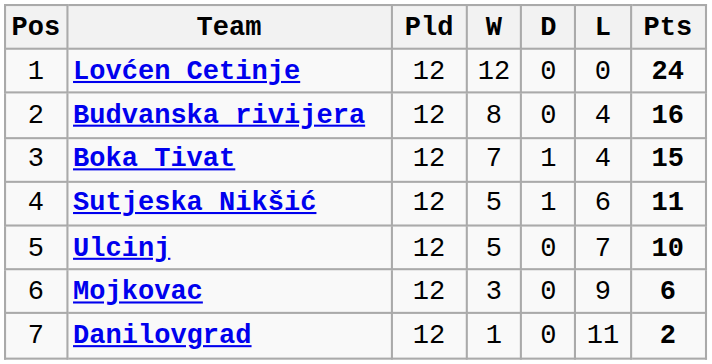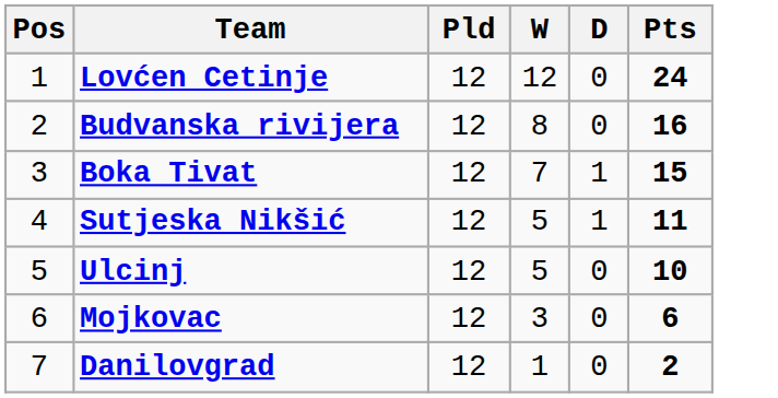- column: L | 0 | 4 | 4 | 6 | 7 | 9 | 11
